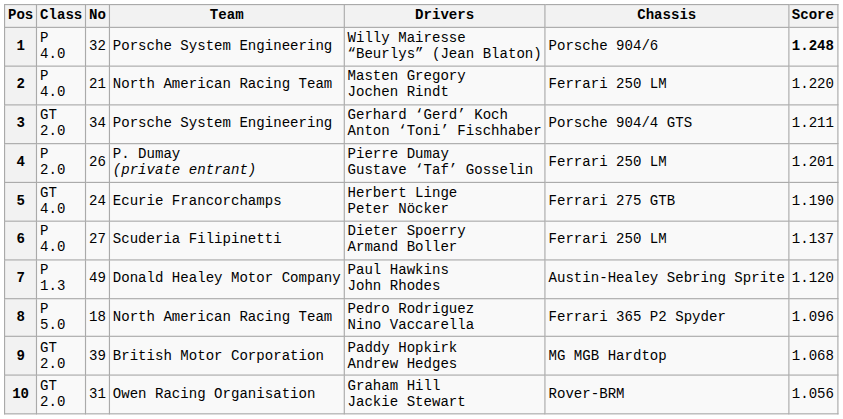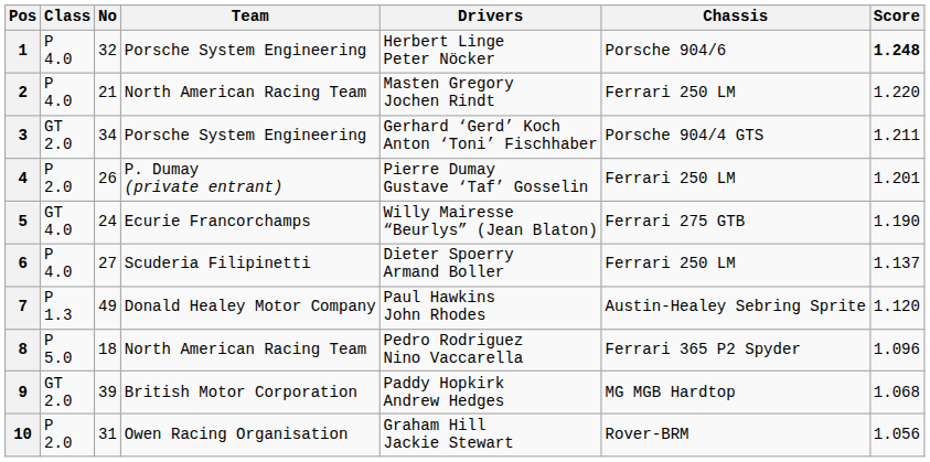1 | Drivers: Willy Mairesse “Beurlys” (Jean Blaton) -> Herbert Linge Peter Nöcker
5 | Drivers: Herbert Linge Peter Nöcker -> Willy Mairesse “Beurlys” (Jean Blaton)
10 | Class: GT 2.0 -> P 2.0
